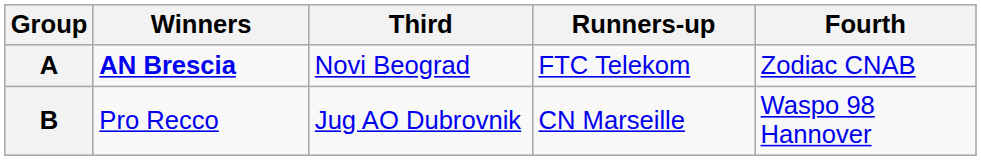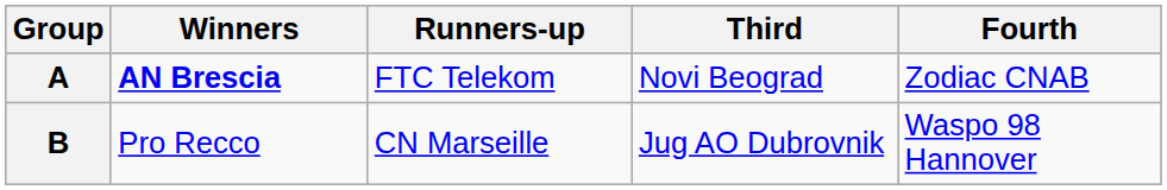columns swapped: Runners-up <-> Third
